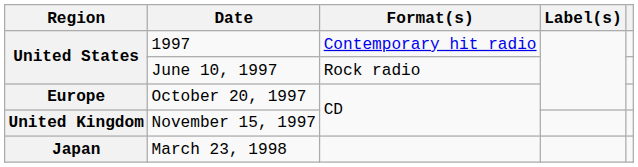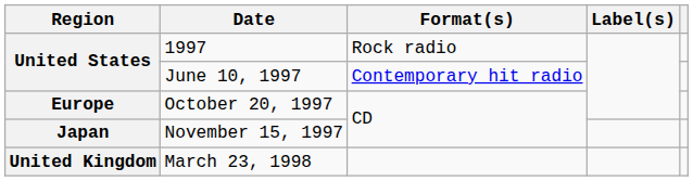1997 | Format(s): Contemporary hit radio -> Rock radio
June 10, 1997 | Format(s): Rock radio -> Contemporary hit radio
November 15, 1997 | Region: United Kingdom -> Japan
March 23, 1998 | Region: Japan -> United Kingdom
